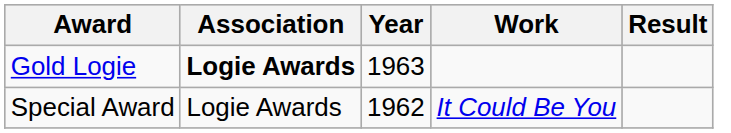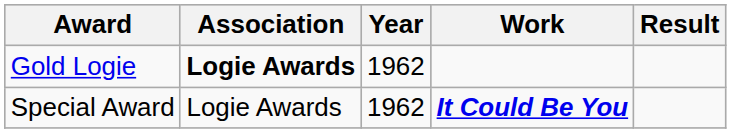Gold Logie | Year: 1963 -> 1962
Special Award | Work: normal -> bold
